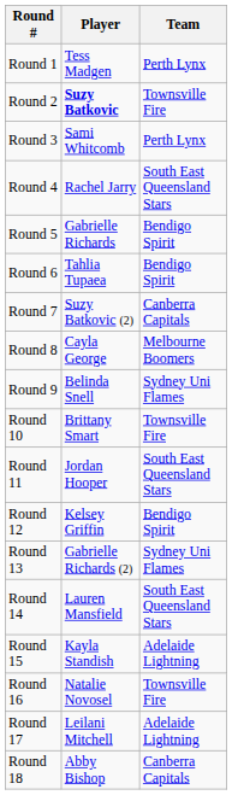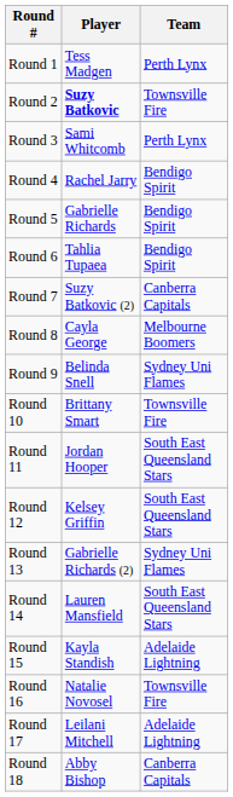Round 4 | Team: South East Queensland Stars -> Bendigo Spirit
Round 12 | Team: Bendigo Spirit -> South East Queensland Stars
